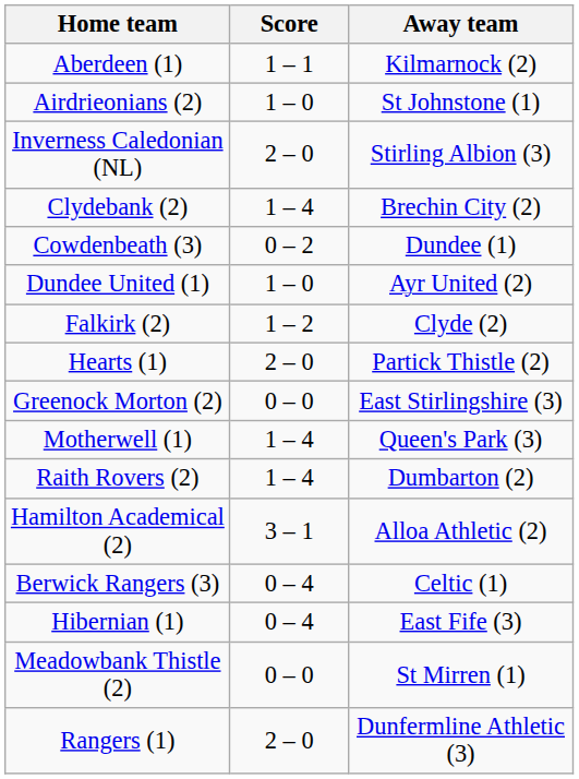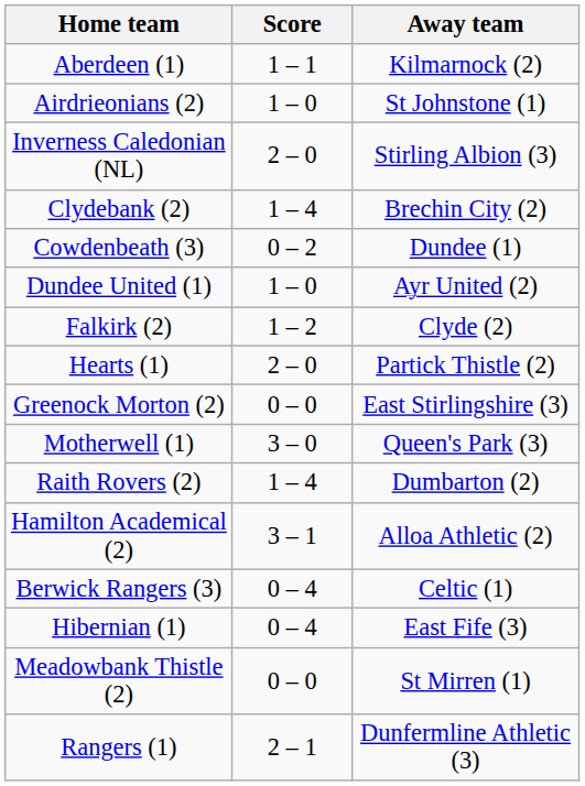Motherwell (1) | Score: 1 – 4 -> 3 – 0
Rangers (1) | Score: 2 – 0 -> 2 – 1
